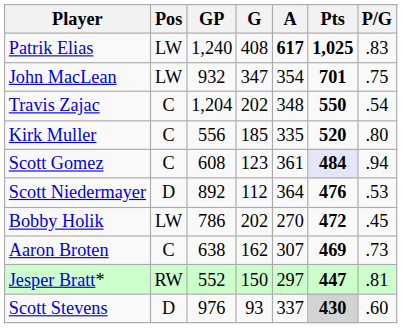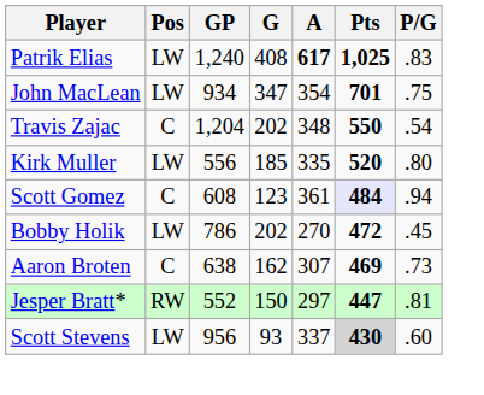John MacLean | GP: 932 -> 934
Kirk Muller | Pos: C -> LW
- row: Scott Niedermayer | D | 892 | 112 | 364 | 476 | .53
Scott Stevens | Pos: D -> LW
Scott Stevens | GP: 976 -> 956
